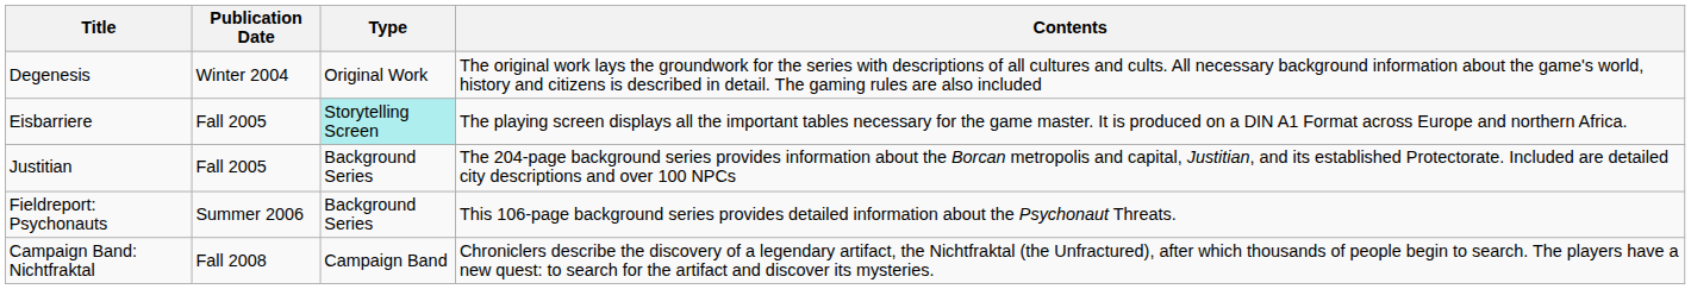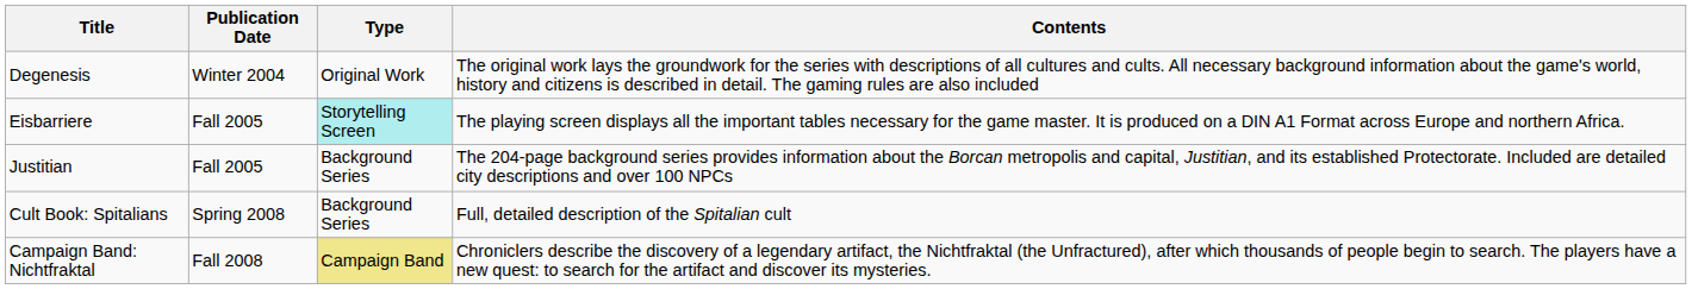- row: Fieldreport: Psychonauts | Summer 2006 | Background Series | This 106-page background series provides detailed information about the Psychonaut Threats.
+ row: Cult Book: Spitalians | Spring 2008 | Background Series | Full, detailed description of the Spitalian cult
Campaign Band: Nichtfraktal | Type: no background -> khaki background
